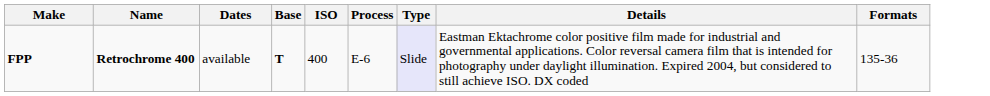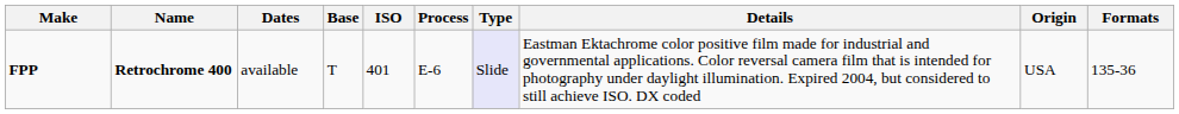+ column: Origin | USA
FPP | Base: bold -> normal
FPP | ISO: 400 -> 401
